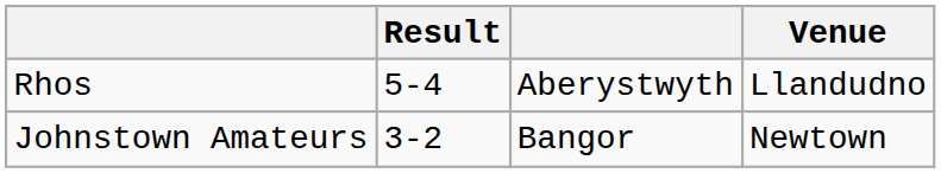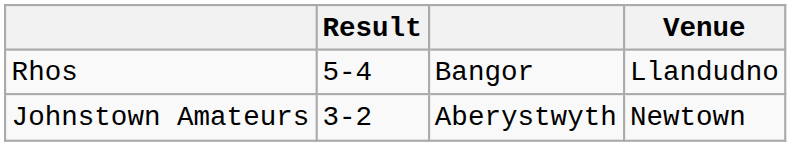Rhos | column 3: Aberystwyth -> Bangor
Johnstown Amateurs | column 3: Bangor -> Aberystwyth
